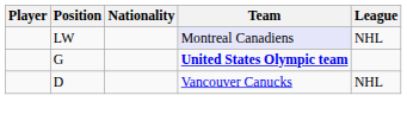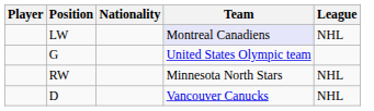G | Team: bold -> normal
+ row: RW | Minnesota North Stars | NHL
